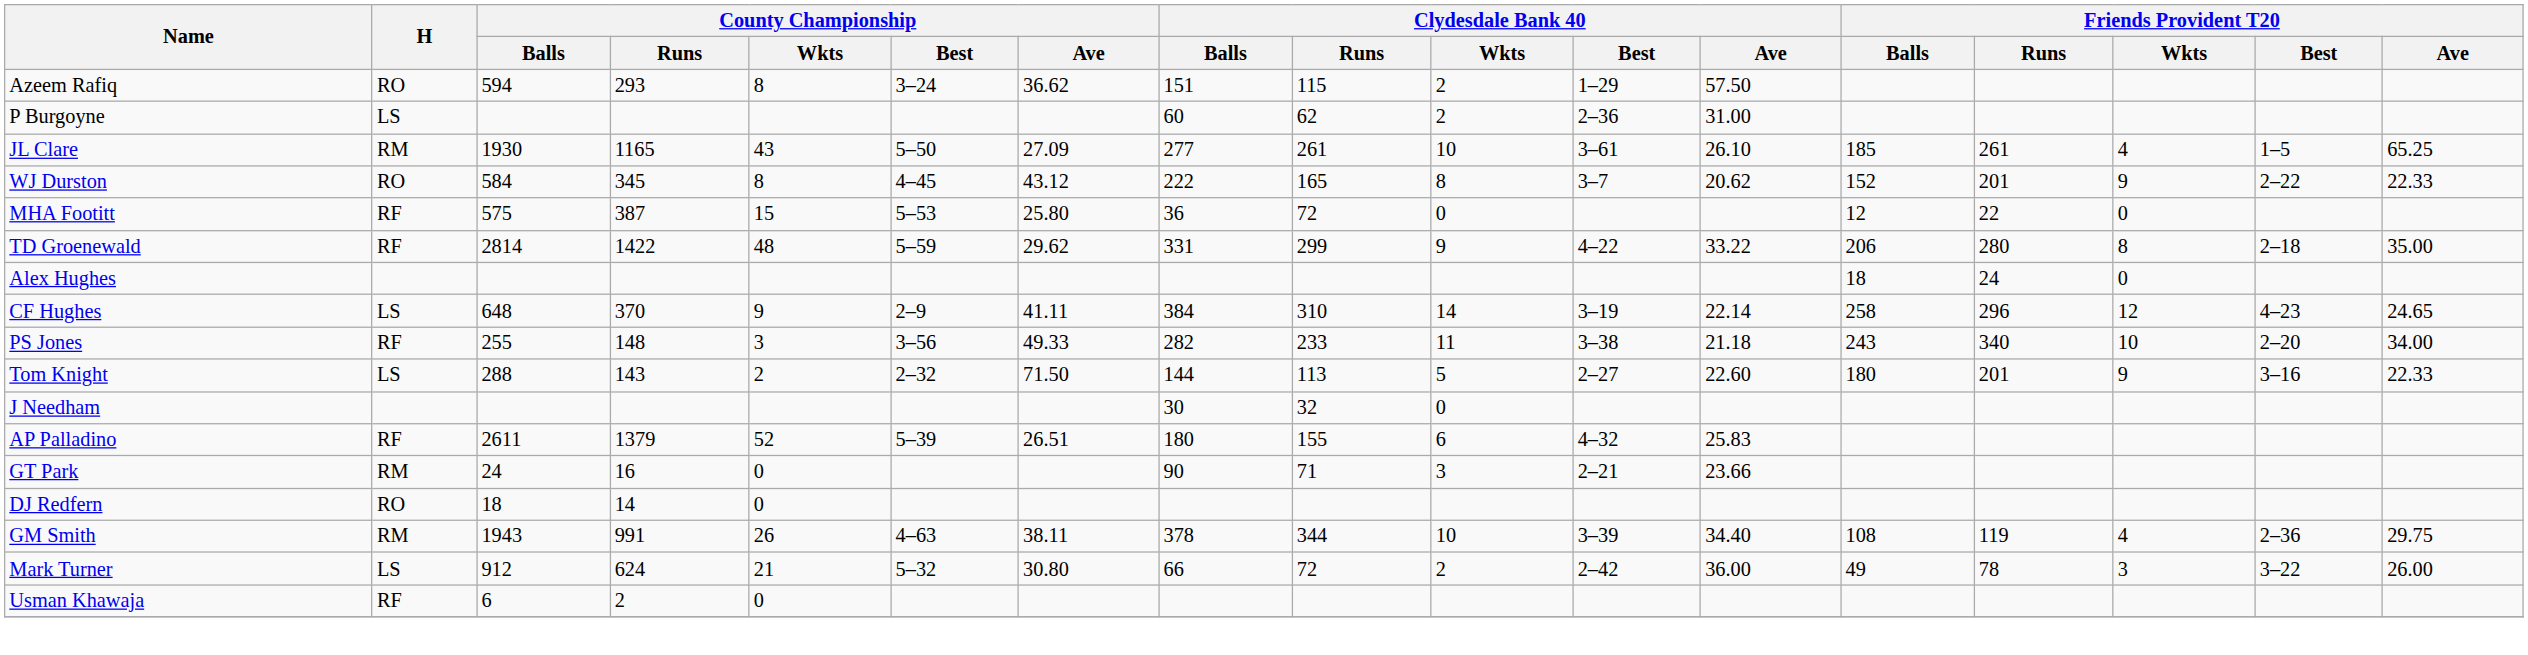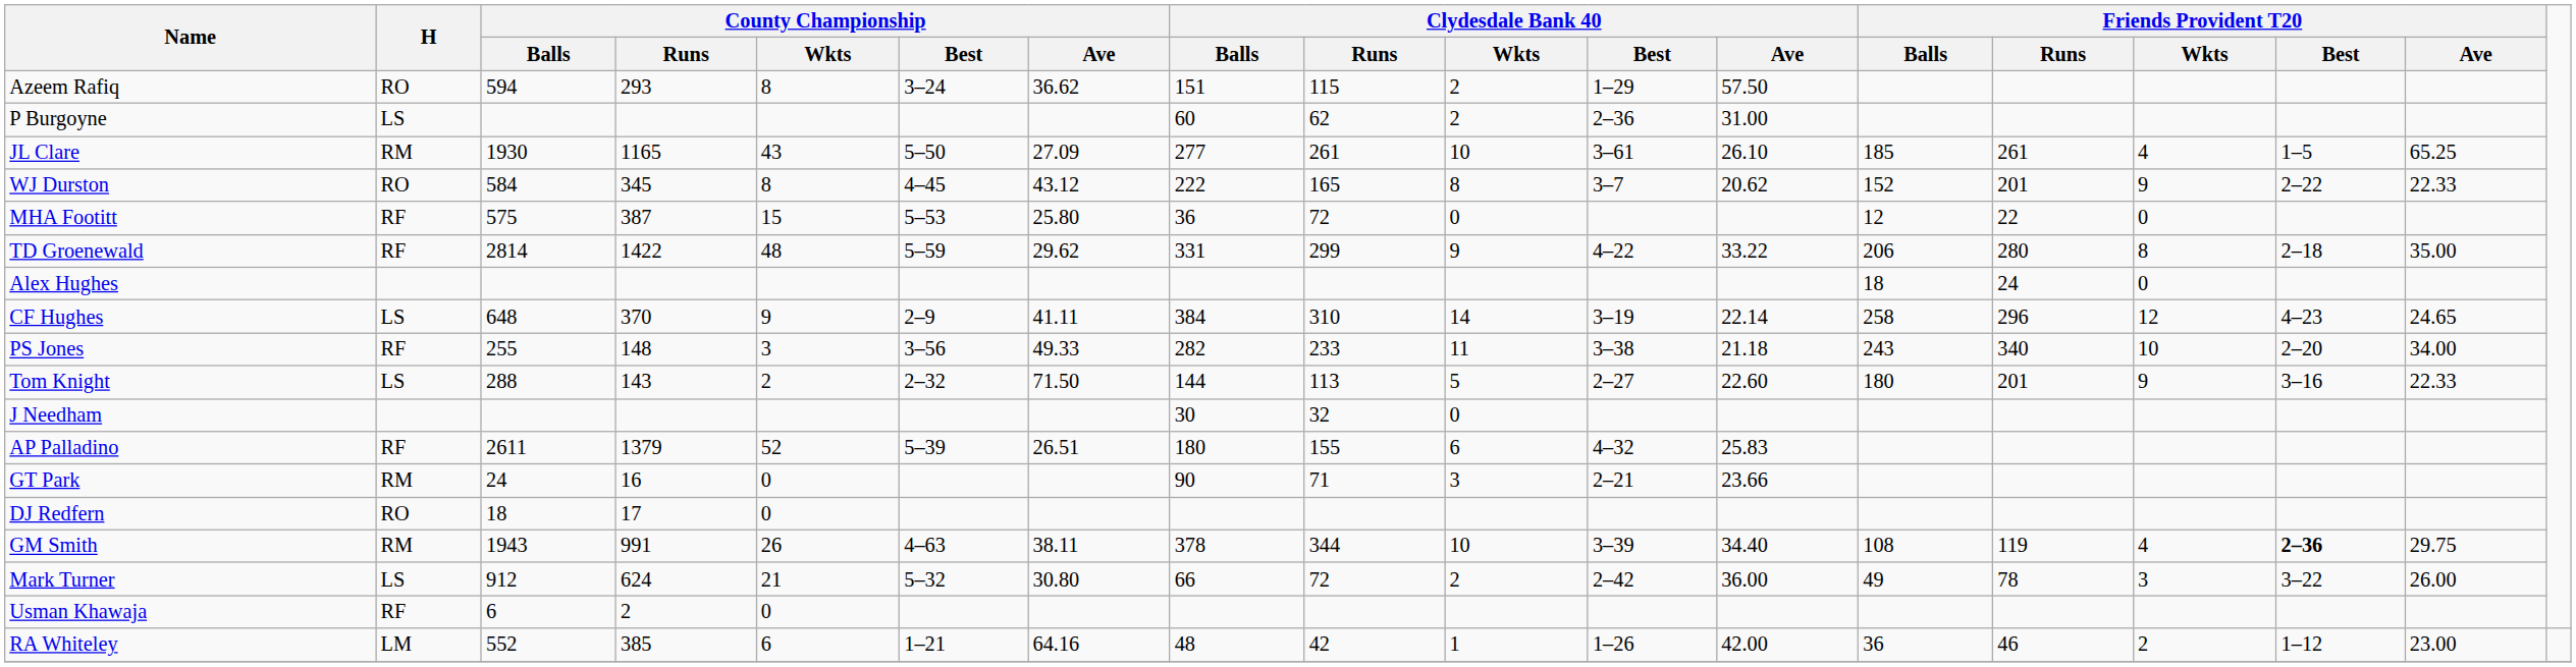DJ Redfern | County Championship / Runs: 14 -> 17
GM Smith | Friends Provident T20 / Best: normal -> bold
+ row: RA Whiteley | LM | 552 | 385 | 6 | 1–21 | 64.16 | 48 | 42 | 1 | 1–26 | 42.00 | 36 | 46 | 2 | 1–12 | 23.00
